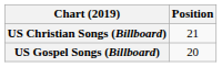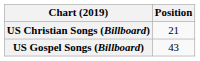US Gospel Songs (Billboard) | Position: 20 -> 43
